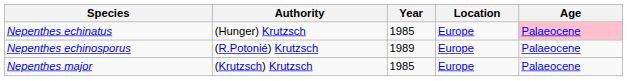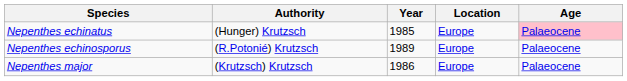Nepenthes major | Year: 1985 -> 1986
